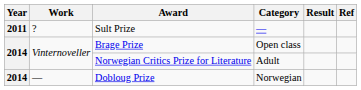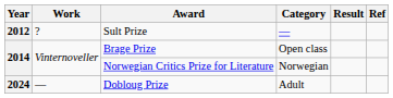Sult Prize | Year: 2011 -> 2012
Norwegian Critics Prize for Literature | Category: Adult -> Norwegian
Dobloug Prize | Year: 2014 -> 2024
Dobloug Prize | Category: Norwegian -> Adult
